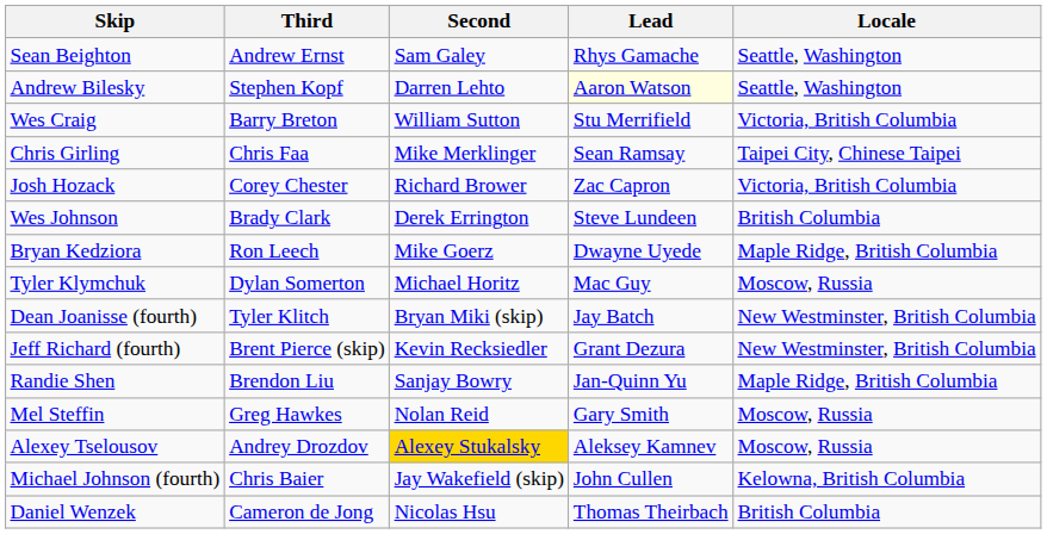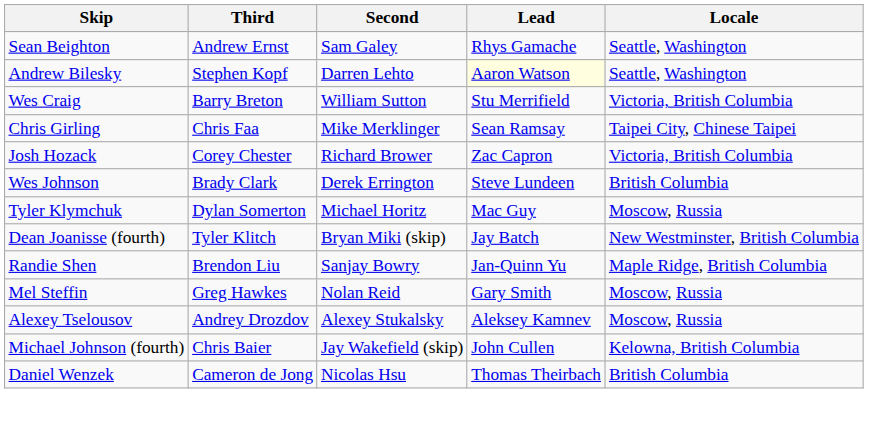- row: Bryan Kedziora | Ron Leech | Mike Goerz | Dwayne Uyede | Maple Ridge, British Columbia
- row: Jeff Richard (fourth) | Brent Pierce (skip) | Kevin Recksiedler | Grant Dezura | New Westminster, British Columbia
Alexey Tselousov | Second: gold background -> no background
